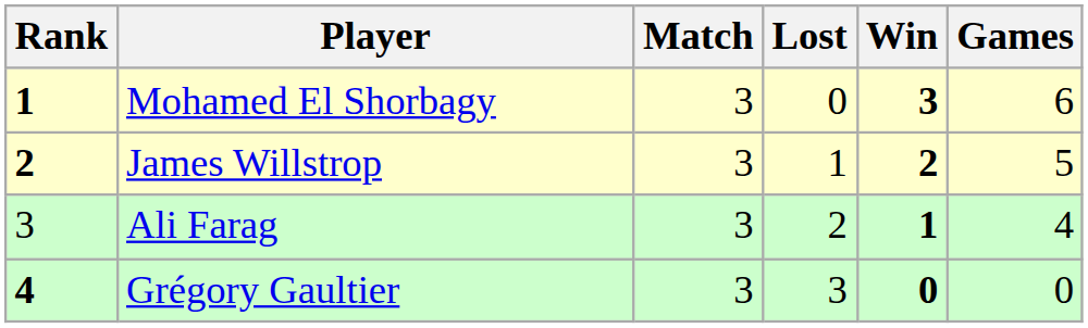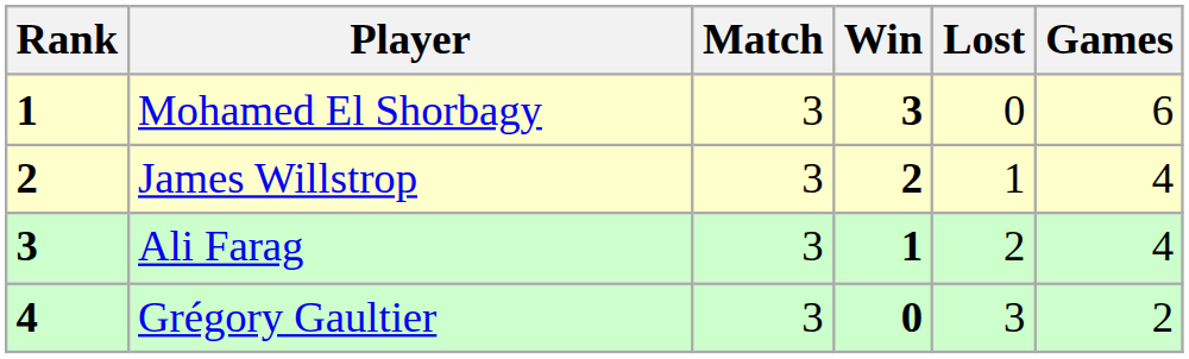columns swapped: Win <-> Lost
James Willstrop | Games: 5 -> 4
Ali Farag | Rank: normal -> bold
Grégory Gaultier | Games: 0 -> 2
